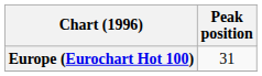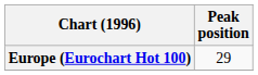Europe (Eurochart Hot 100) | Peak position: 31 -> 29
